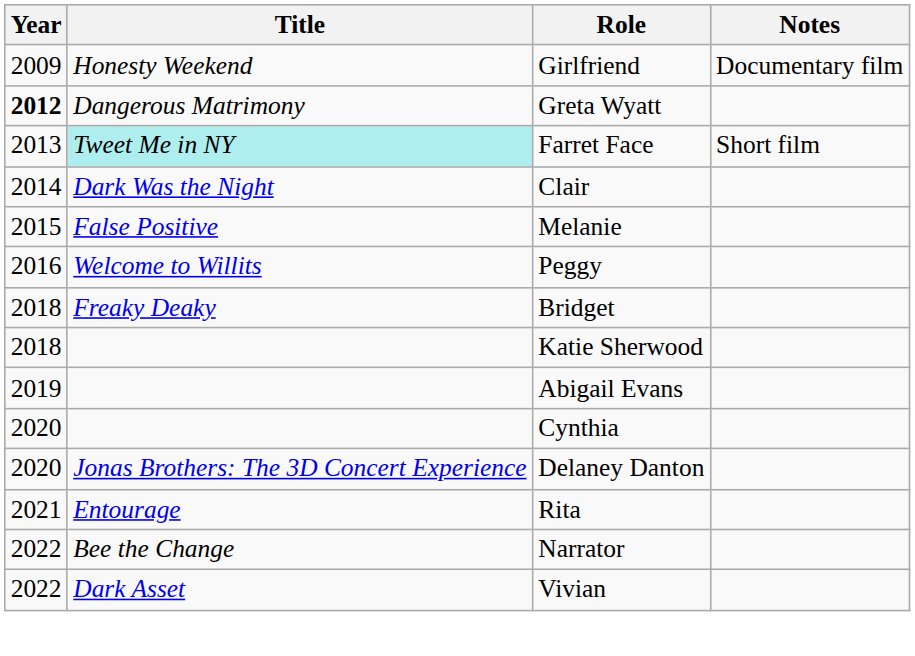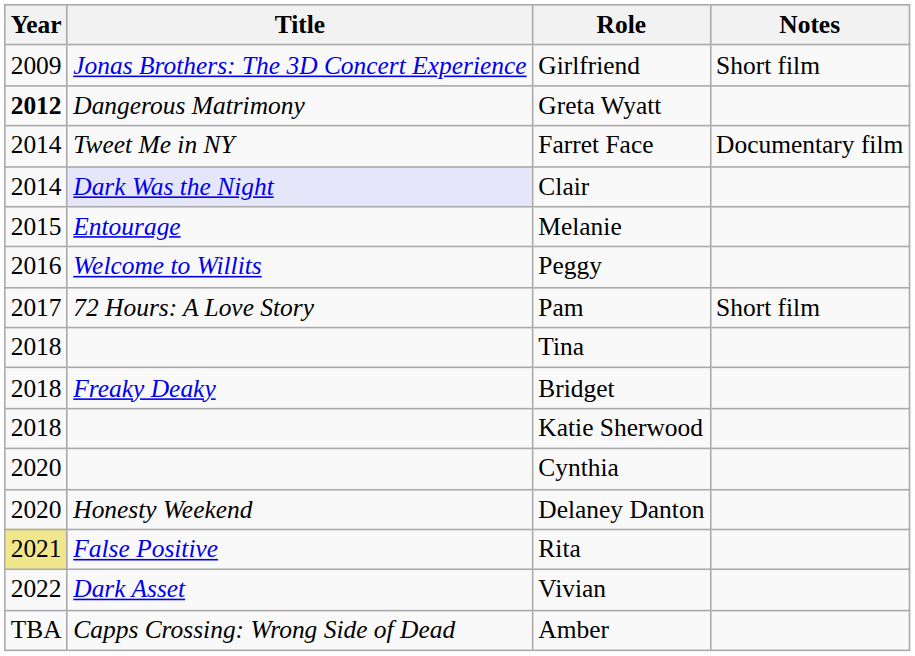Girlfriend | Title: Honesty Weekend -> Jonas Brothers: The 3D Concert Experience
Girlfriend | Notes: Documentary film -> Short film
Farret Face | Year: 2013 -> 2014
Farret Face | Title: paleturquoise background -> no background
Farret Face | Notes: Short film -> Documentary film
Clair | Title: no background -> lavender background
Melanie | Title: False Positive -> Entourage
+ row: 2017 | 72 Hours: A Love Story | Pam | Short film
+ row: 2018 | Tina
- row: 2019 | Abigail Evans
Delaney Danton | Title: Jonas Brothers: The 3D Concert Experience -> Honesty Weekend
Rita | Year: no background -> khaki background
Rita | Title: Entourage -> False Positive
- row: 2022 | Bee the Change | Narrator
+ row: TBA | Capps Crossing: Wrong Side of Dead | Amber
